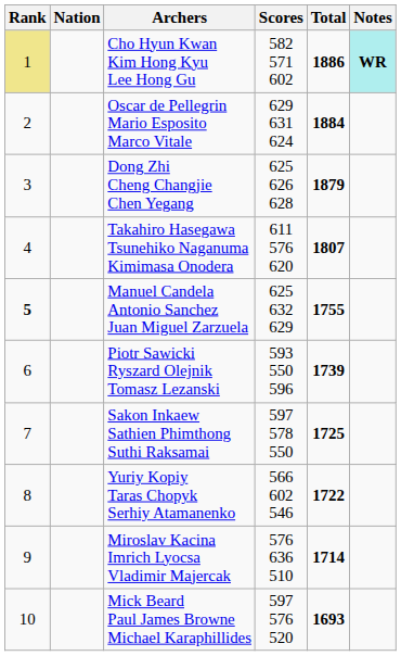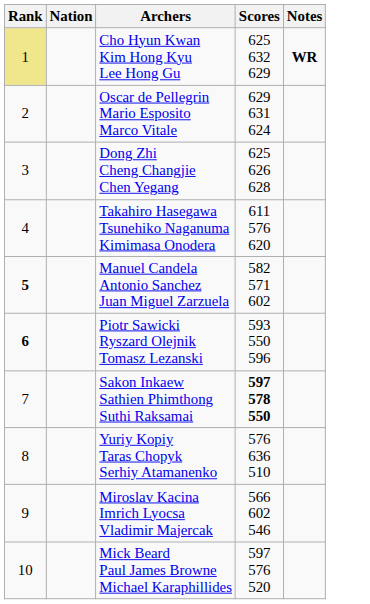- column: Total | 1886 | 1884 | 1879 | 1807 | 1755 | 1739 | 1725 | 1722 | 1714 | 1693
Cho Hyun Kwan Kim Hong Kyu Lee Hong Gu | Scores: 582 571 602 -> 625 632 629
Cho Hyun Kwan Kim Hong Kyu Lee Hong Gu | Notes: paleturquoise background -> no background
Manuel Candela Antonio Sanchez Juan Miguel Zarzuela | Scores: 625 632 629 -> 582 571 602
Piotr Sawicki Ryszard Olejnik Tomasz Lezanski | Rank: normal -> bold
Sakon Inkaew Sathien Phimthong Suthi Raksamai | Scores: normal -> bold
Yuriy Kopiy Taras Chopyk Serhiy Atamanenko | Scores: 566 602 546 -> 576 636 510
Miroslav Kacina Imrich Lyocsa Vladimir Majercak | Scores: 576 636 510 -> 566 602 546
